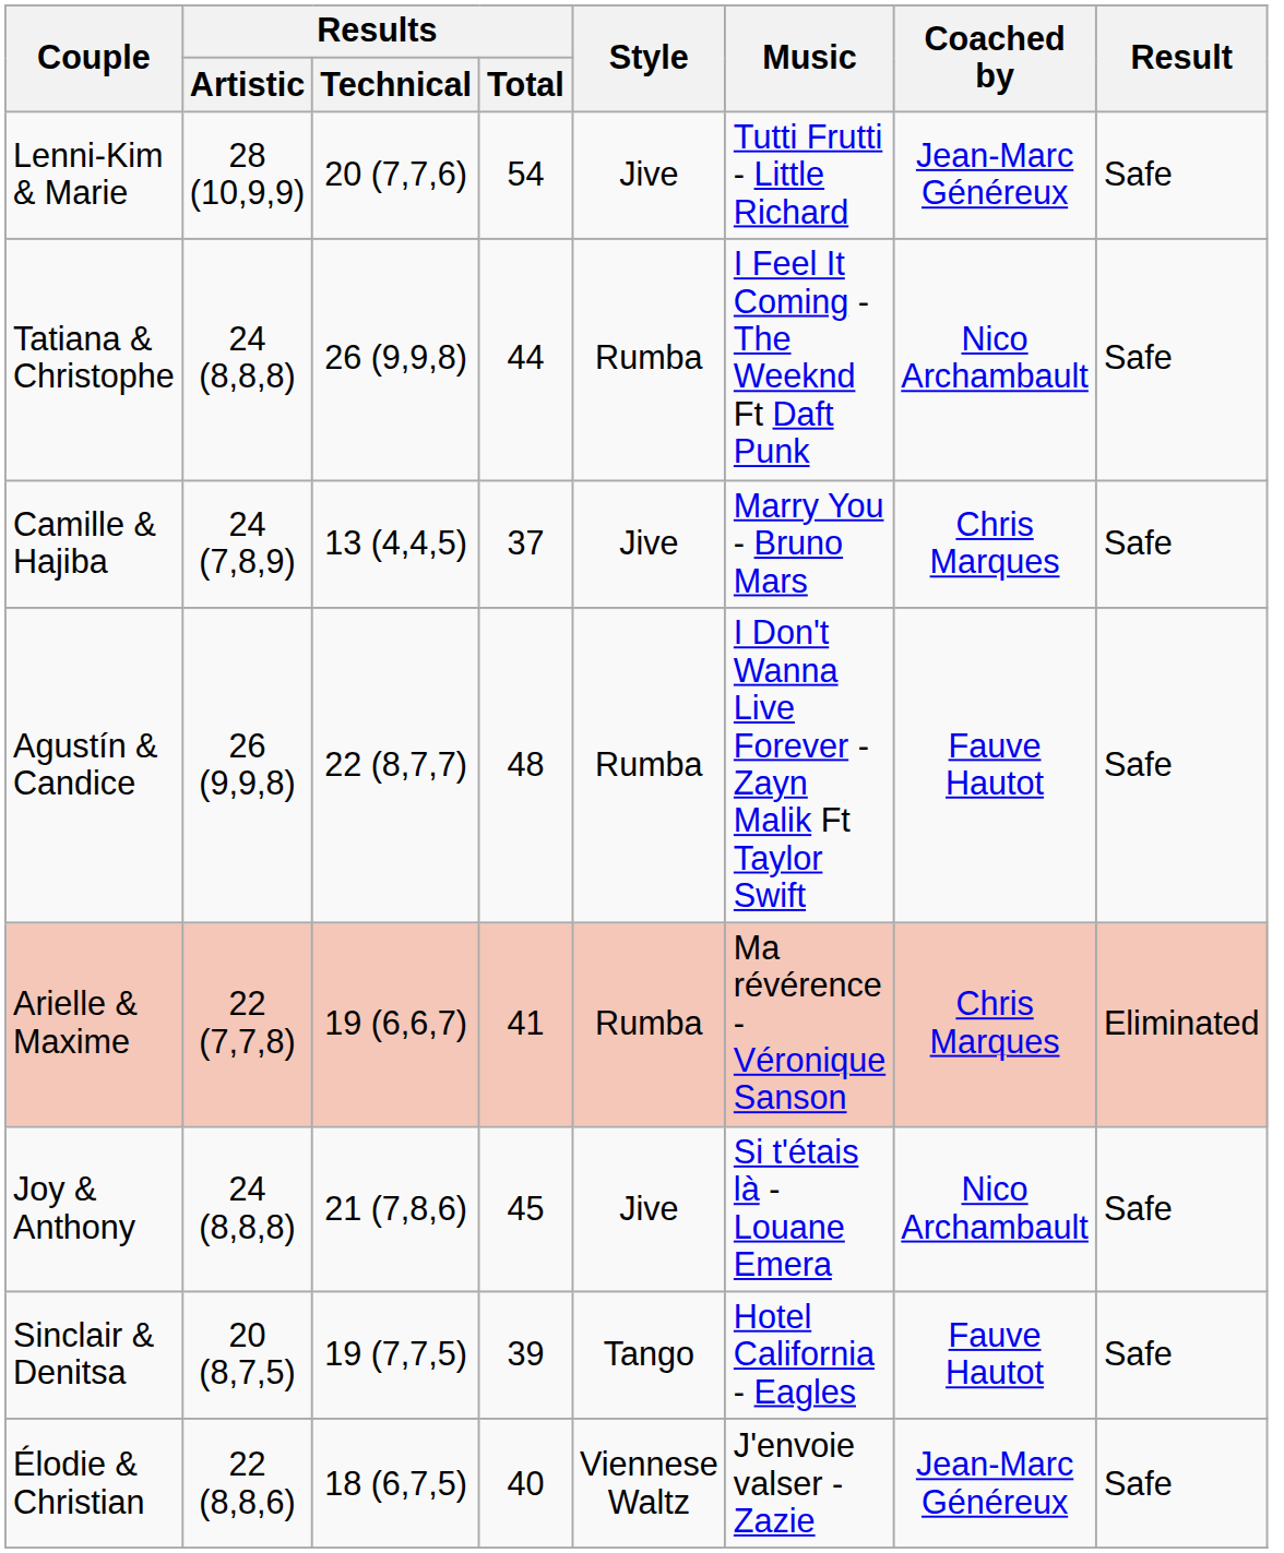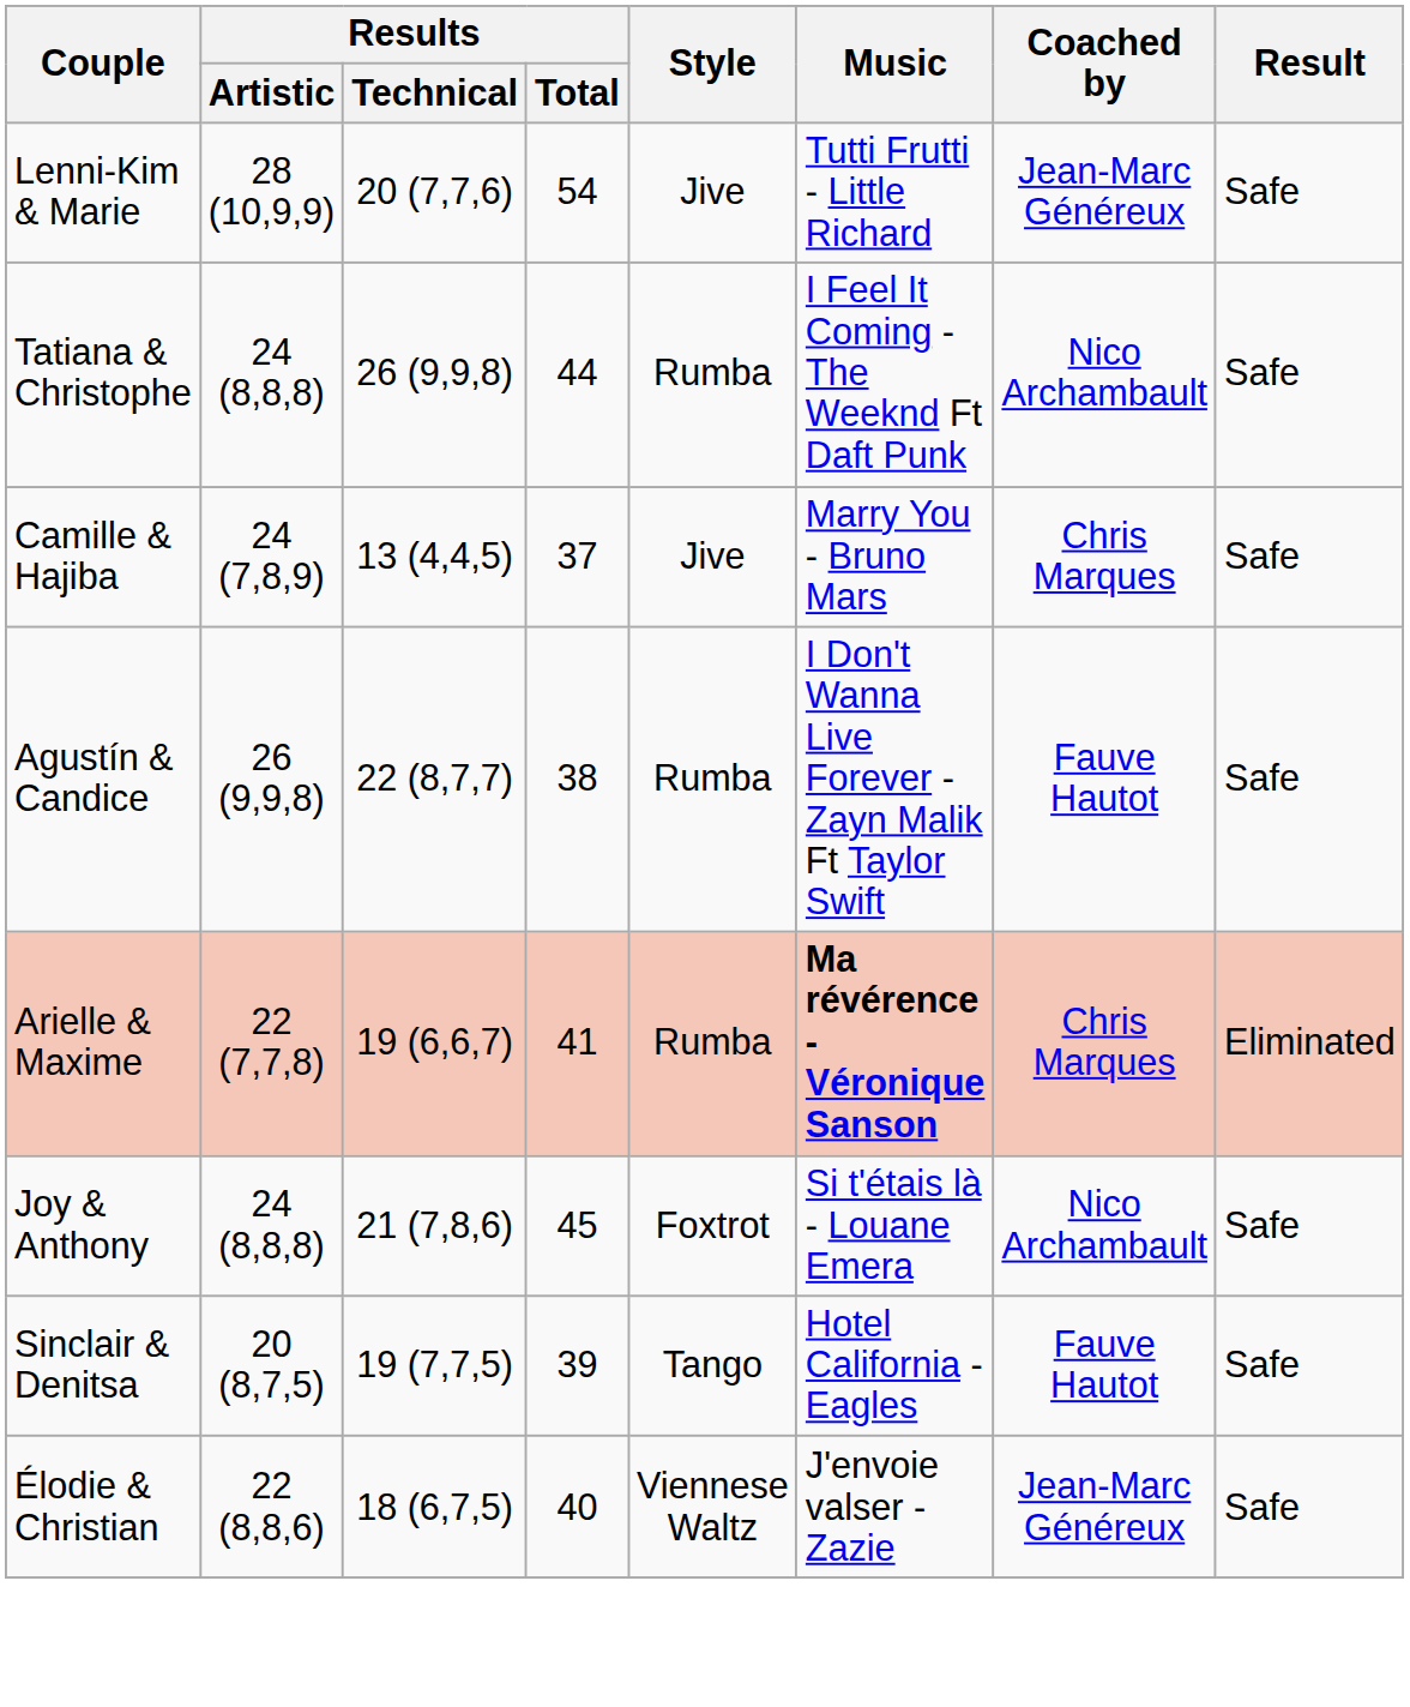Agustín & Candice | Results / Total: 48 -> 38
Arielle & Maxime | Music: normal -> bold
Joy & Anthony | Style: Jive -> Foxtrot
